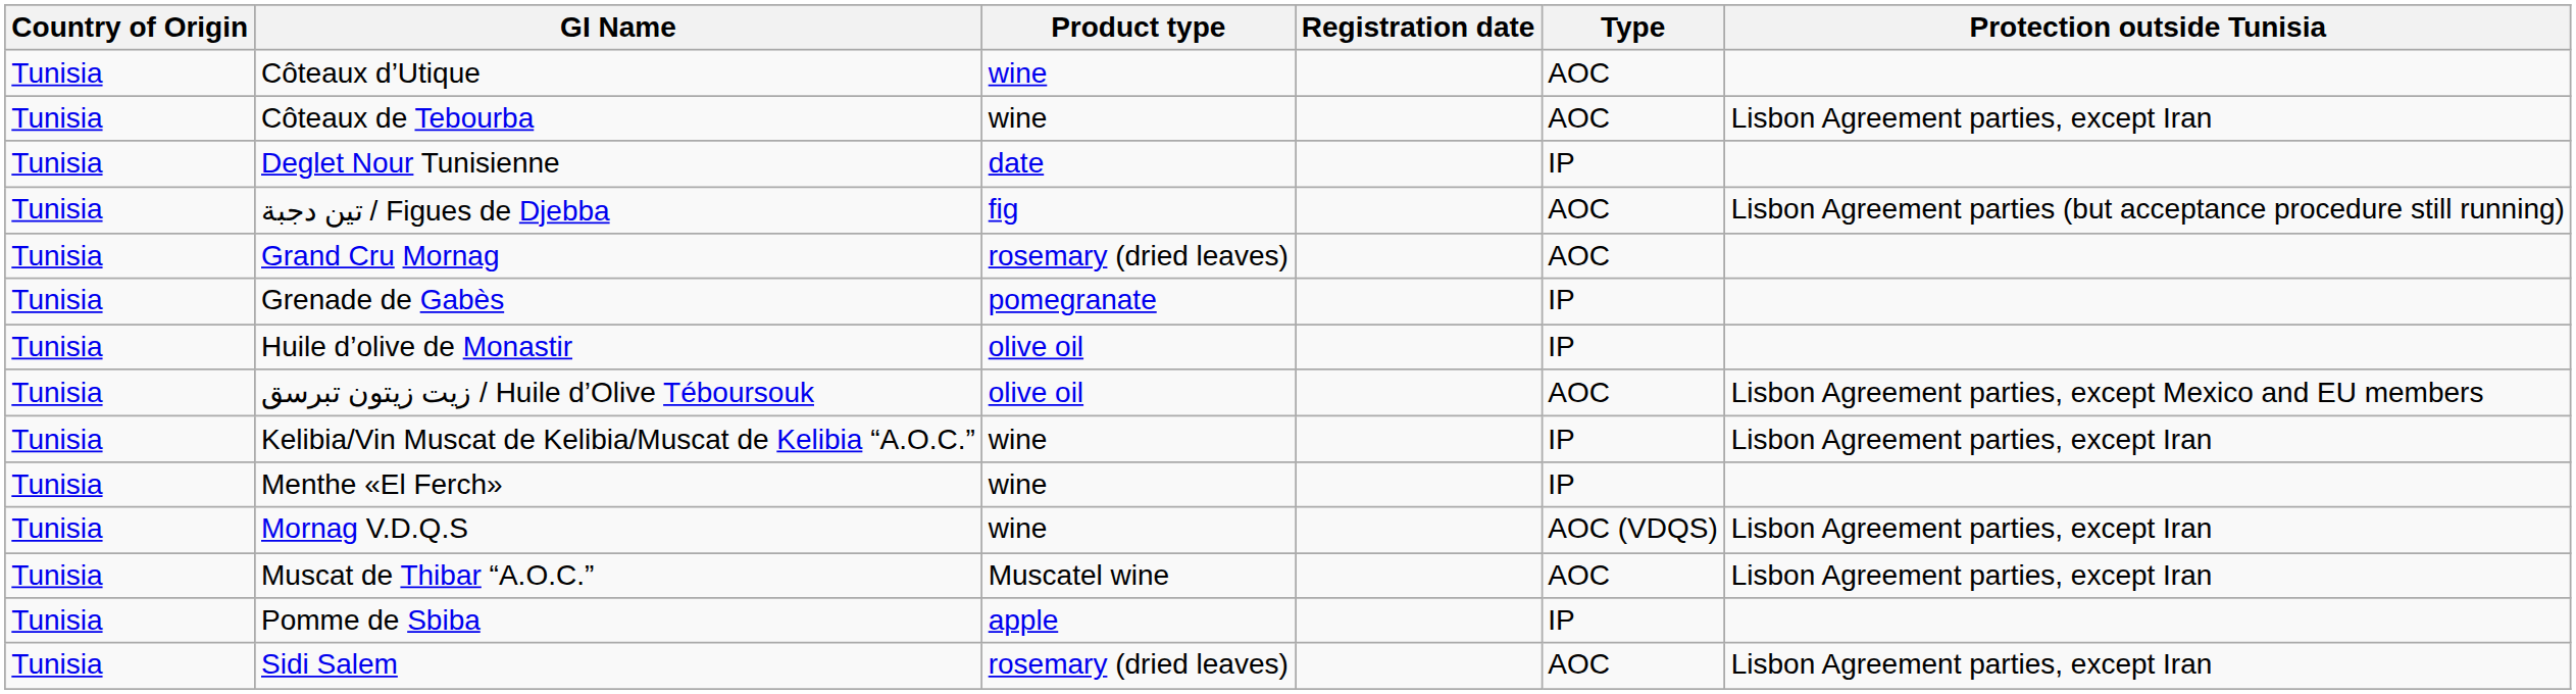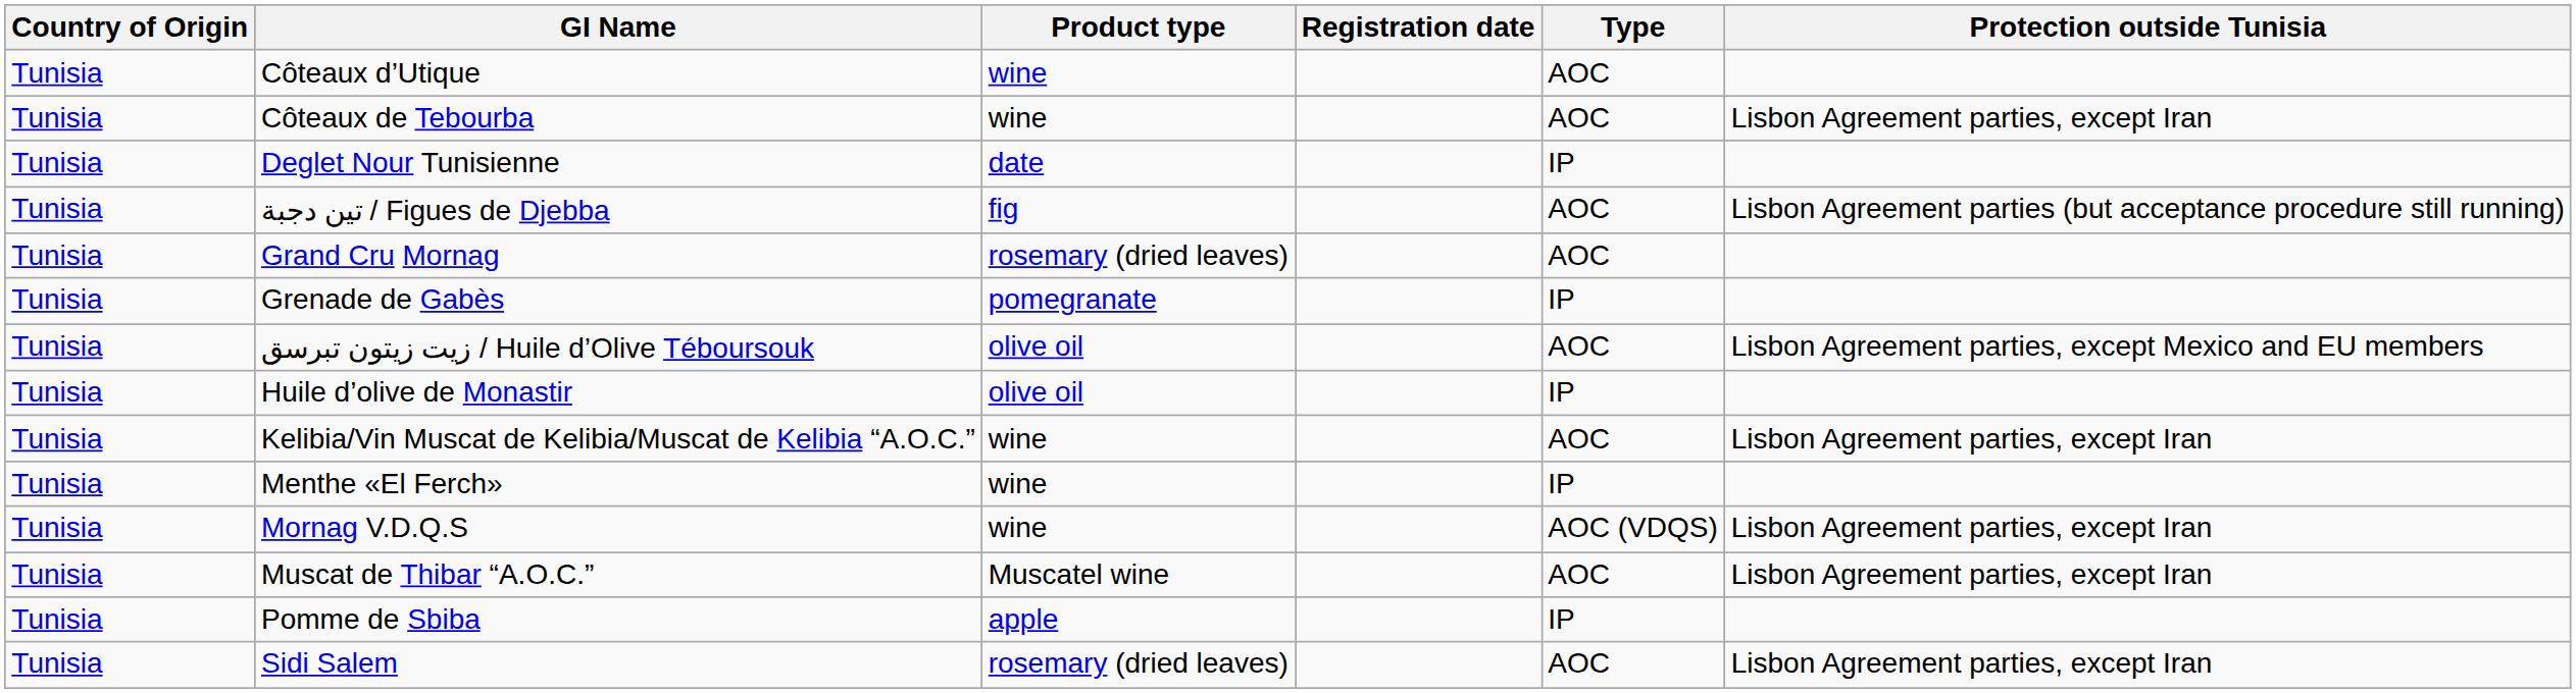rows swapped: Huile d’olive de Monastir <-> زيت زيتون تبرسق / Huile d’Olive Téboursouk
Kelibia/Vin Muscat de Kelibia/Muscat de Kelibia “A.O.C.” | Type: IP -> AOC
